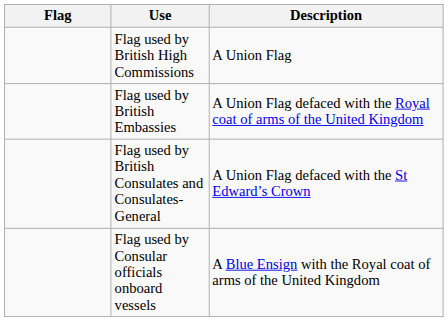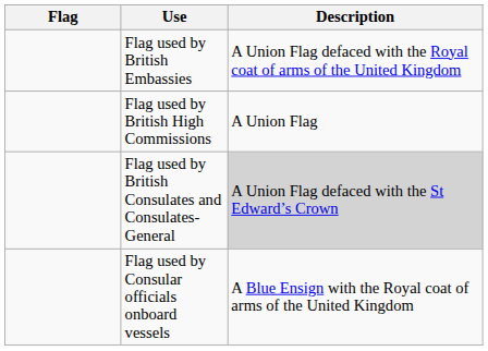rows swapped: Flag used by British Embassies <-> Flag used by British High Commissions
Flag used by British Consulates and Consulates-General | Description: no background -> lightgrey background
